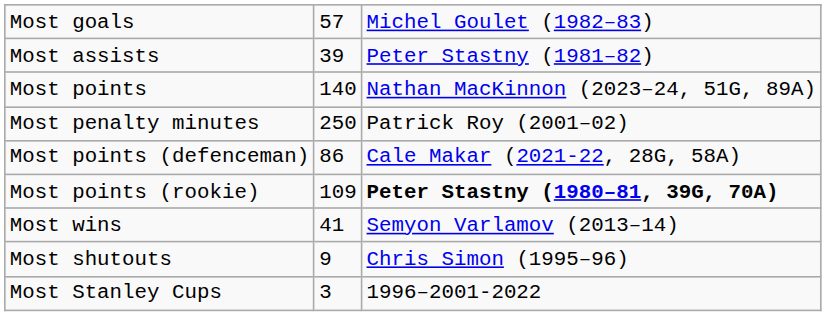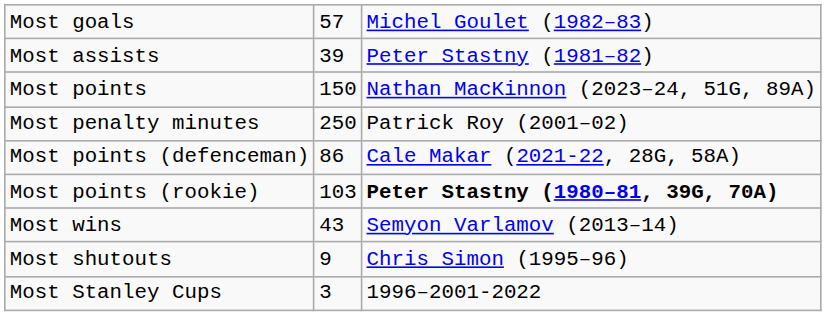Most points | column 2: 140 -> 150
Most points (rookie) | column 2: 109 -> 103
Most wins | column 2: 41 -> 43
